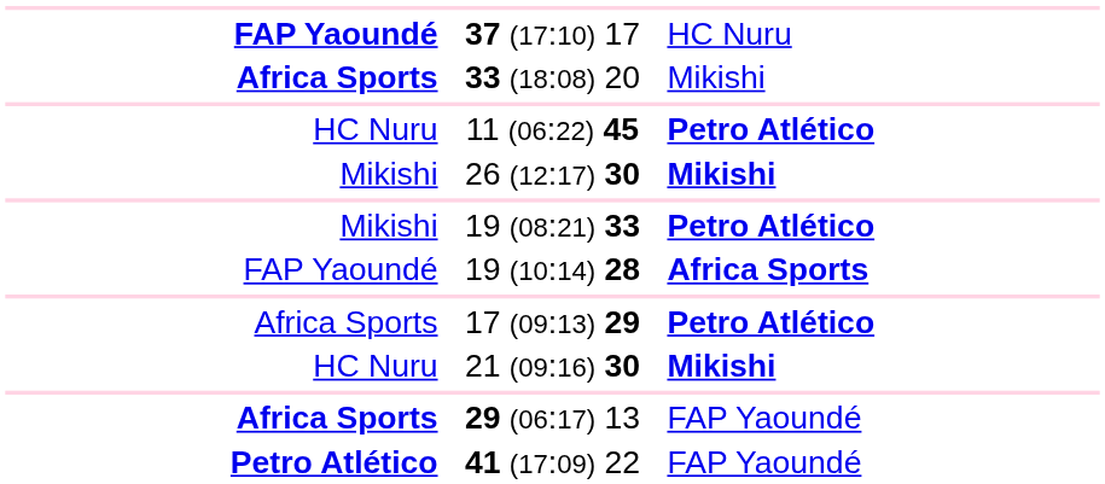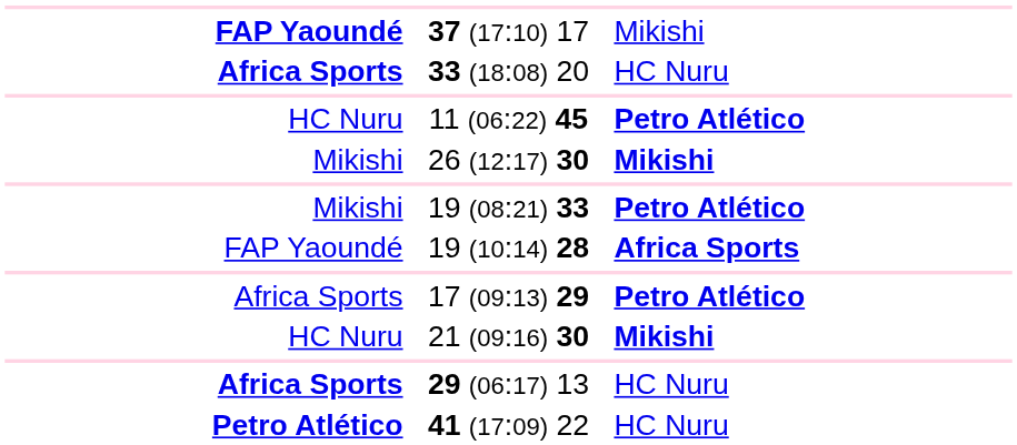37 (17:10) 17 | column 3: HC Nuru -> Mikishi
33 (18:08) 20 | column 3: Mikishi -> HC Nuru
29 (06:17) 13 | column 3: FAP Yaoundé -> HC Nuru
41 (17:09) 22 | column 3: FAP Yaoundé -> HC Nuru
